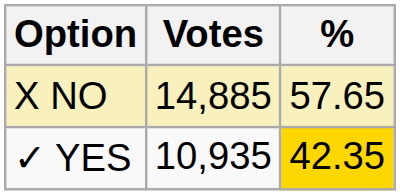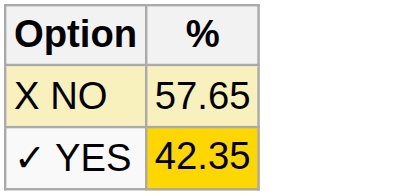- column: Votes | 14,885 | 10,935
